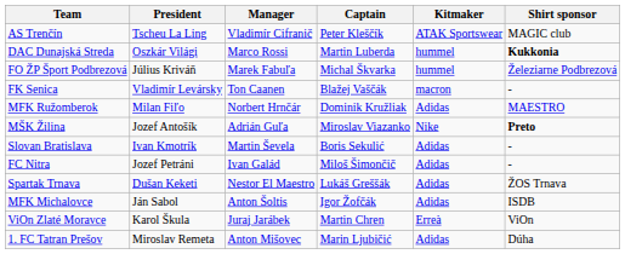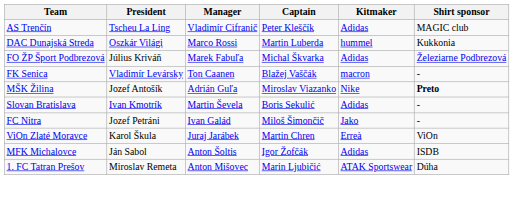AS Trenčín | Kitmaker: ATAK Sportswear -> Adidas
DAC Dunajská Streda | Shirt sponsor: bold -> normal
FO ŽP Šport Podbrezová | Kitmaker: hummel -> Adidas
- row: MFK Ružomberok | Milan Fiľo | Norbert Hrnčár | Dominik Kružliak | Adidas | MAESTRO
FC Nitra | Kitmaker: Adidas -> Jako
- row: Spartak Trnava | Dušan Keketi | Nestor El Maestro | Lukáš Greššák | Adidas | ŽOS Trnava
rows swapped: ViOn Zlaté Moravce <-> MFK Michalovce
1. FC Tatran Prešov | Kitmaker: Adidas -> ATAK Sportswear
